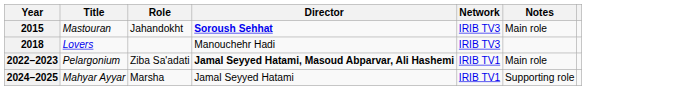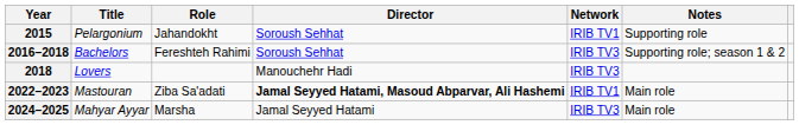2015 | Title: Mastouran -> Pelargonium
2015 | Director: bold -> normal
2015 | Network: IRIB TV3 -> IRIB TV1
2015 | Notes: Main role -> Supporting role
+ row: 2016–2018 | Bachelors | Fereshteh Rahimi | Soroush Sehhat | IRIB TV3 | Supporting role; season 1 & 2
2022–2023 | Title: Pelargonium -> Mastouran
2024–2025 | Network: IRIB TV1 -> IRIB TV3
2024–2025 | Notes: Supporting role -> Main role
